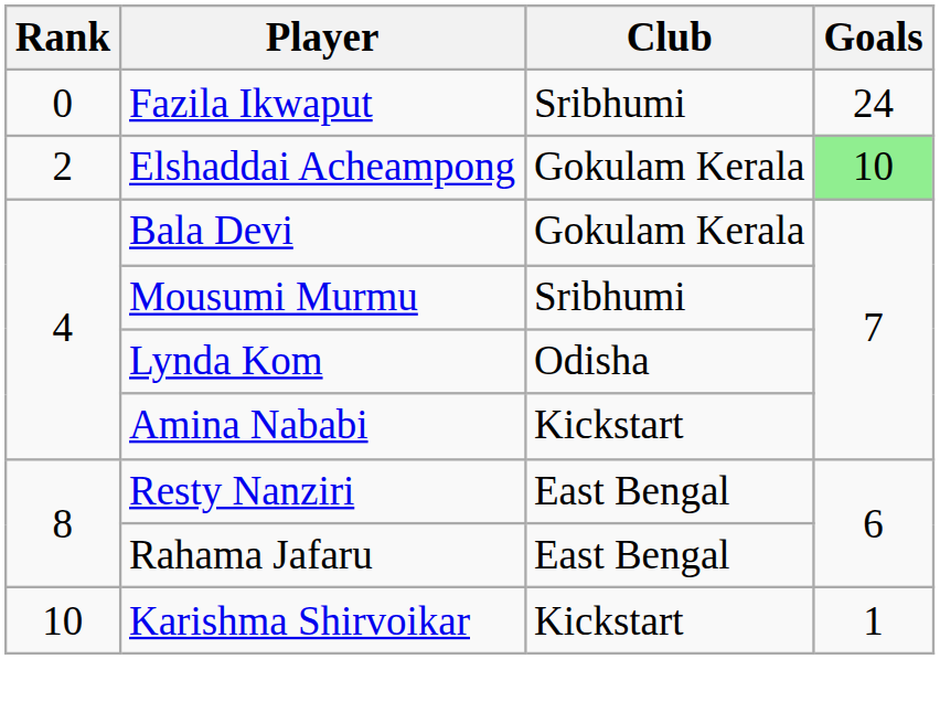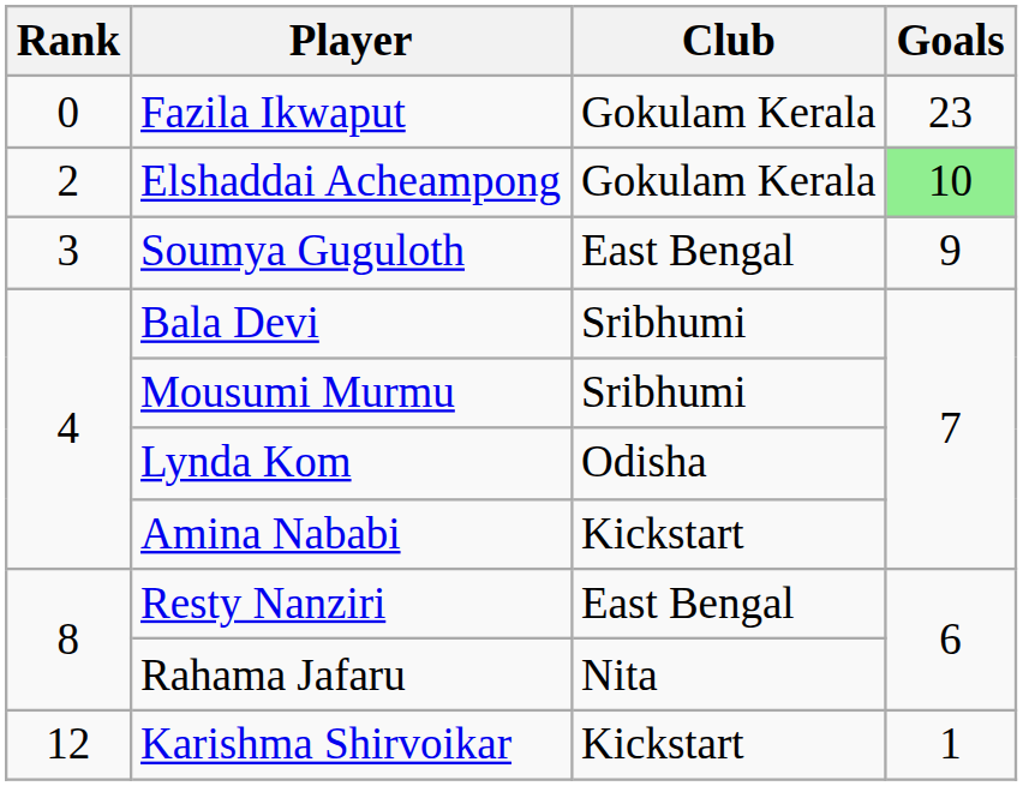Fazila Ikwaput | Club: Sribhumi -> Gokulam Kerala
Fazila Ikwaput | Goals: 24 -> 23
+ row: 3 | Soumya Guguloth | East Bengal | 9
Bala Devi | Club: Gokulam Kerala -> Sribhumi
Rahama Jafaru | Club: East Bengal -> Nita
Karishma Shirvoikar | Rank: 10 -> 12
